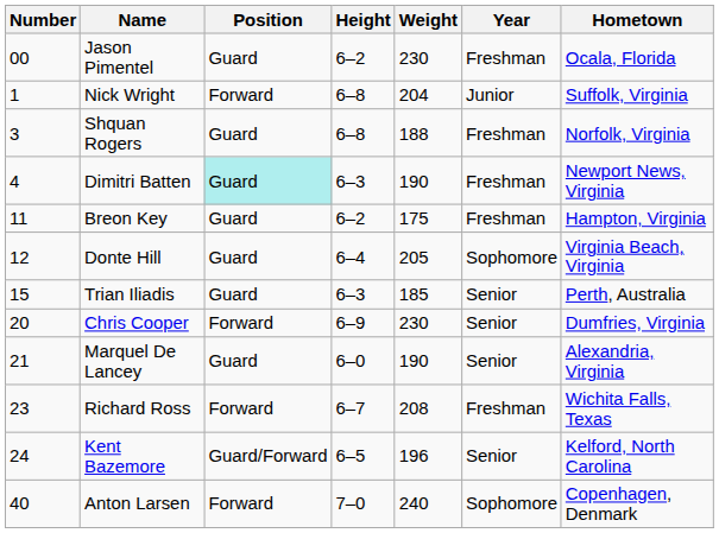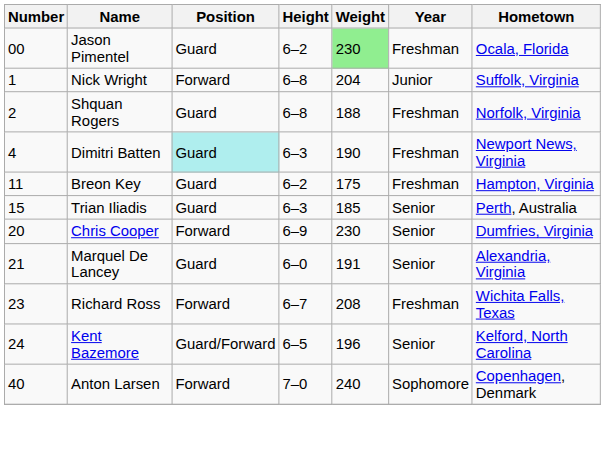Jason Pimentel | Weight: no background -> lightgreen background
Shquan Rogers | Number: 3 -> 2
- row: 12 | Donte Hill | Guard | 6–4 | 205 | Sophomore | Virginia Beach, Virginia
Marquel De Lancey | Weight: 190 -> 191
